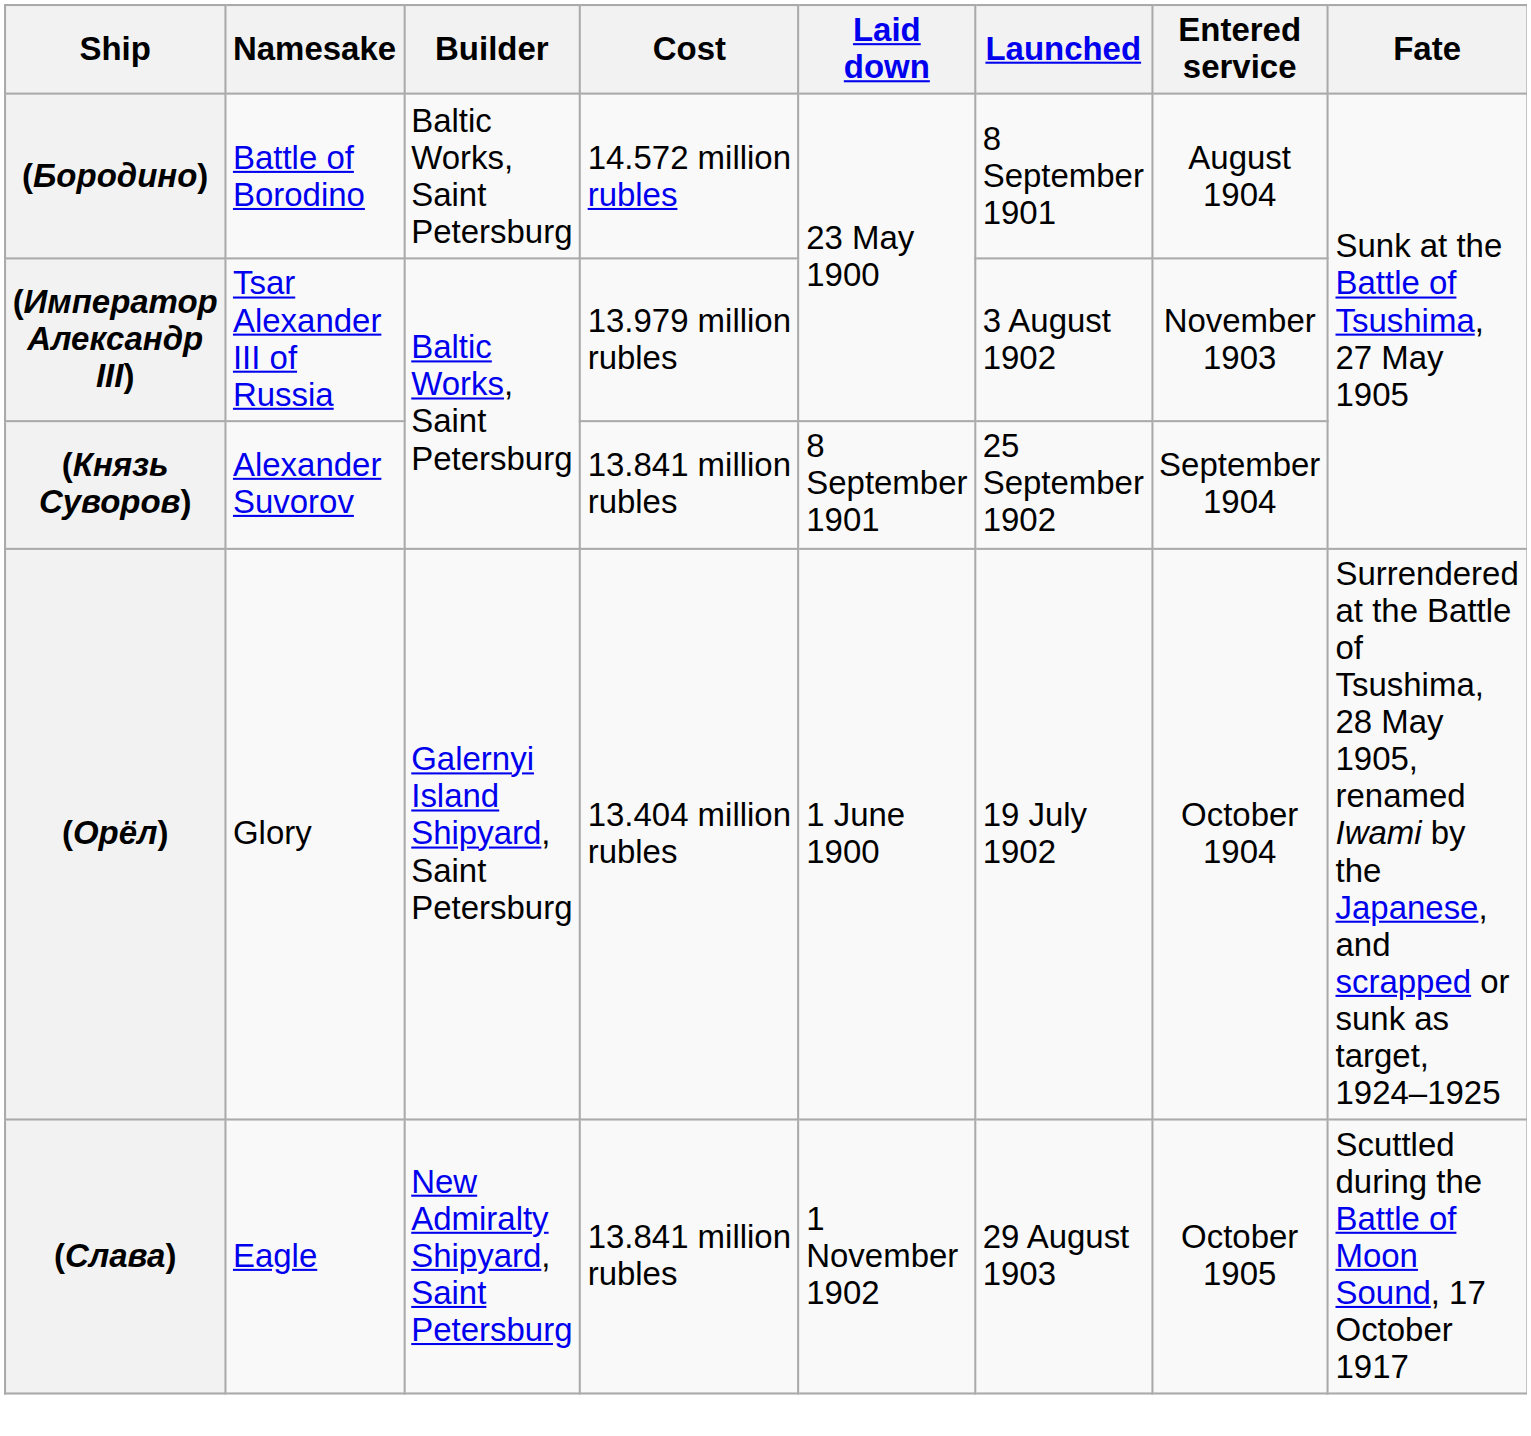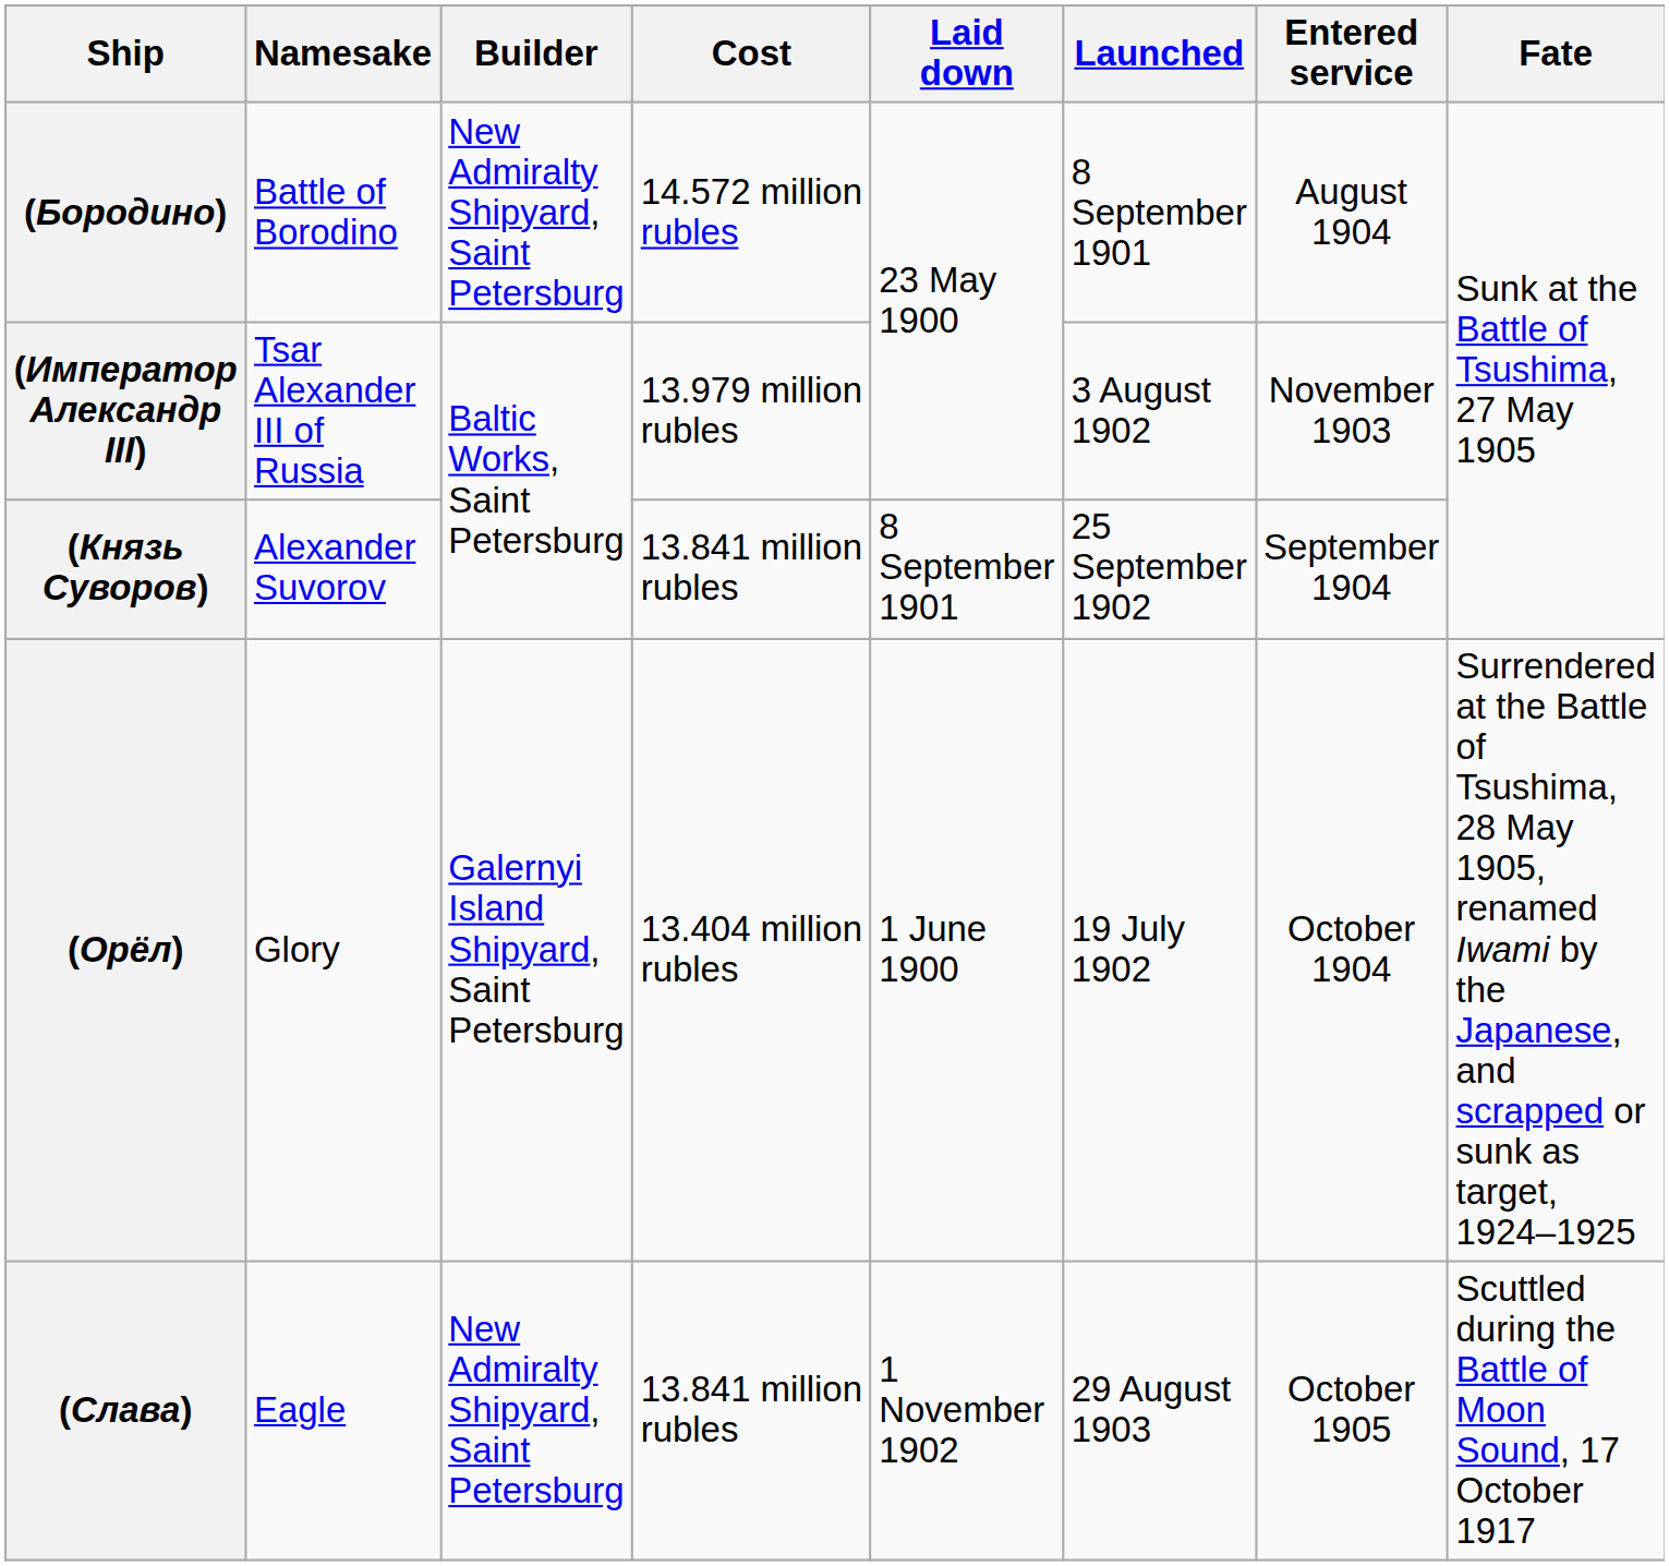(Бородино) | Builder: Baltic Works, Saint Petersburg -> New Admiralty Shipyard, Saint Petersburg
